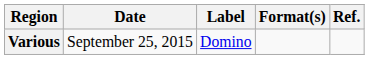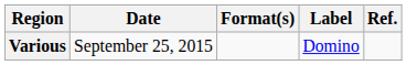columns swapped: Label <-> Format(s)
